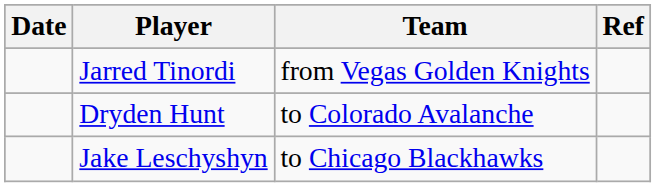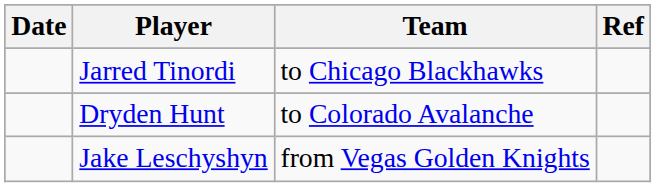Jarred Tinordi | Team: from Vegas Golden Knights -> to Chicago Blackhawks
Jake Leschyshyn | Team: to Chicago Blackhawks -> from Vegas Golden Knights
